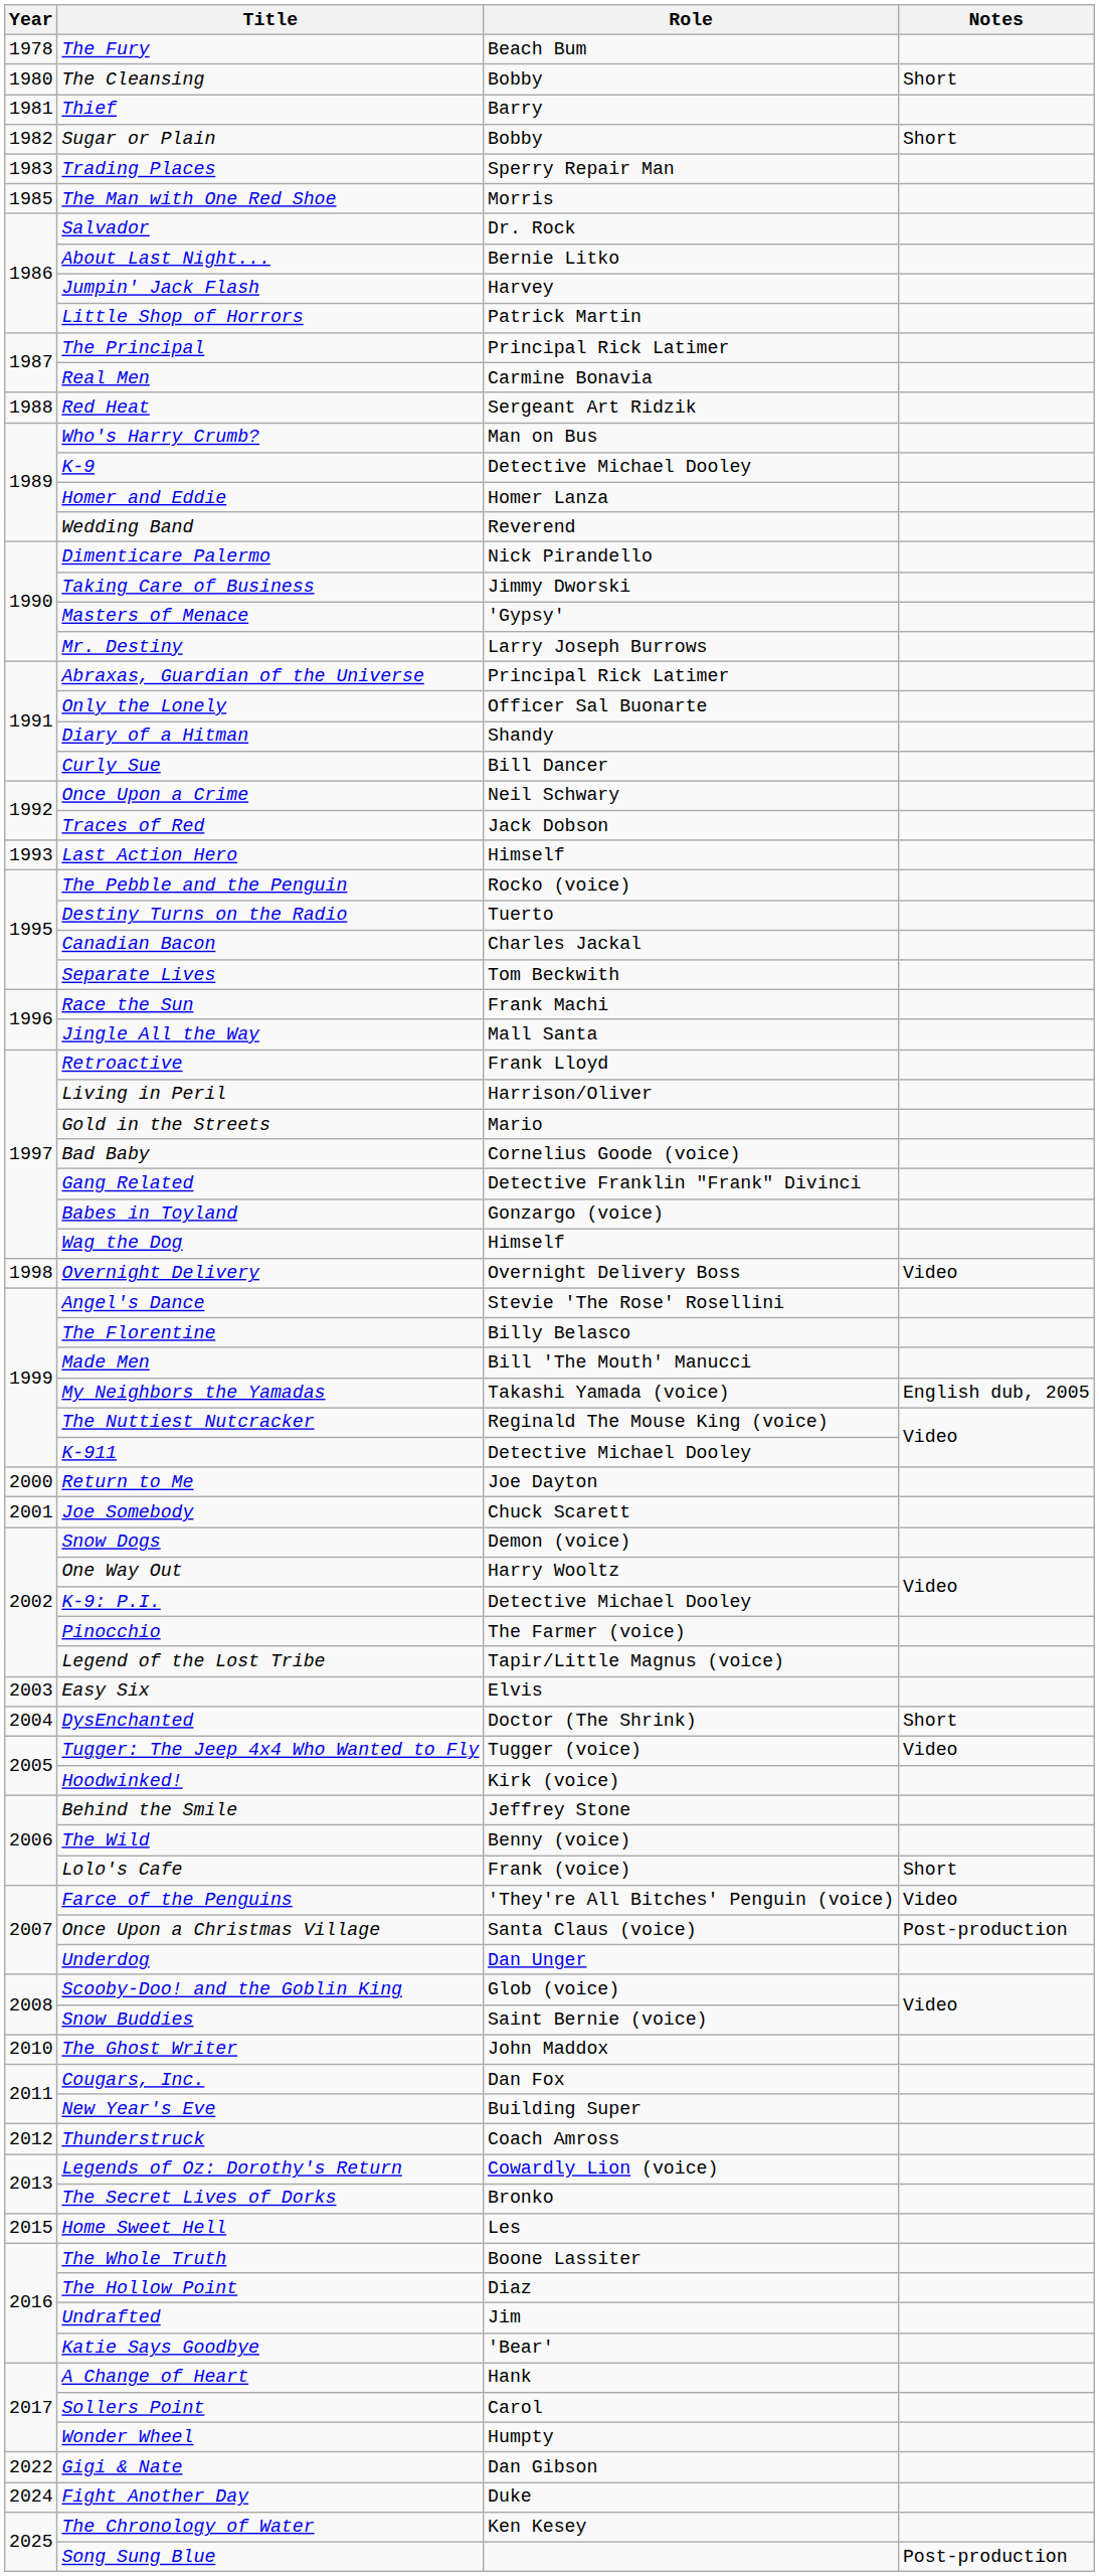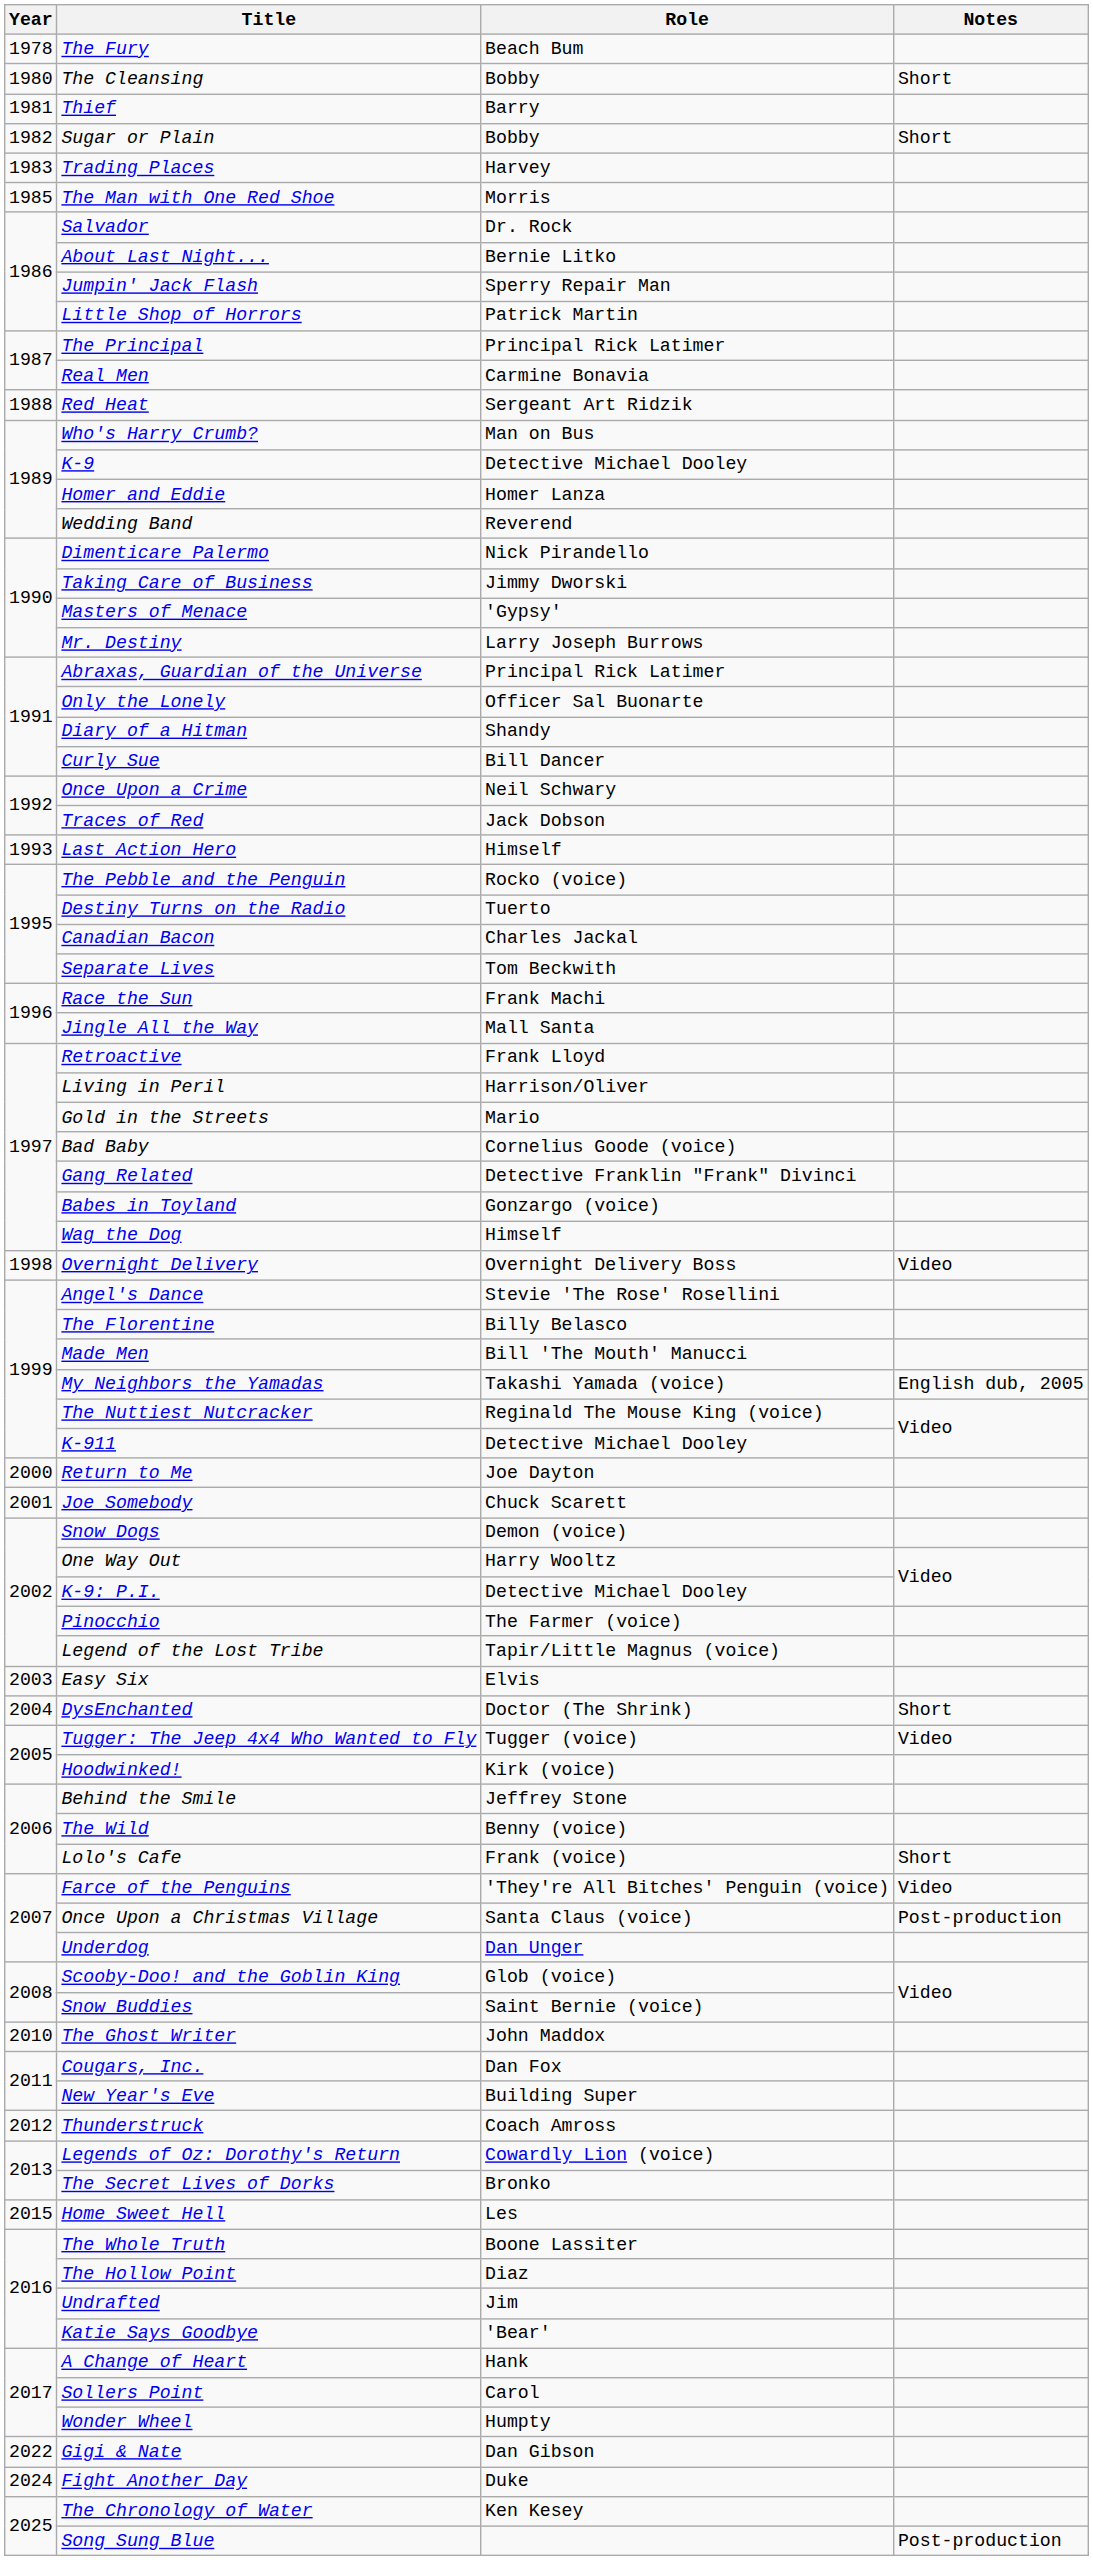Trading Places | Role: Sperry Repair Man -> Harvey
Jumpin' Jack Flash | Role: Harvey -> Sperry Repair Man
